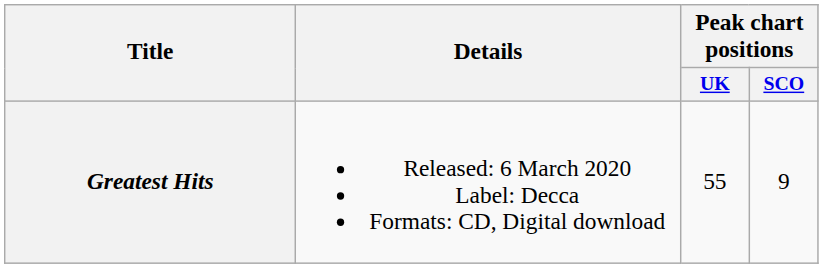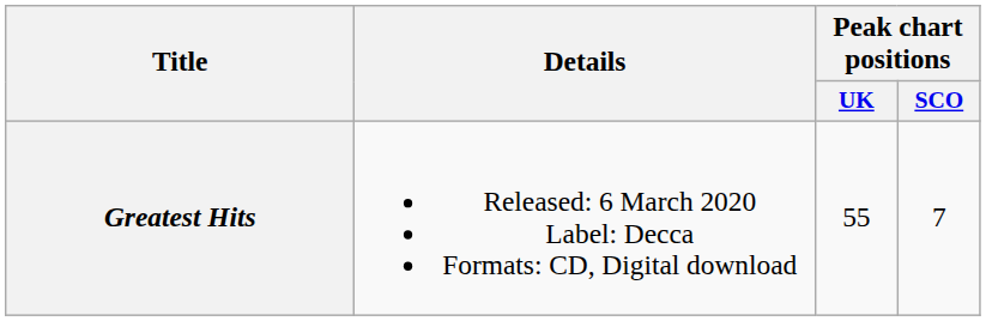Greatest Hits | Peak chart positions / SCO: 9 -> 7
